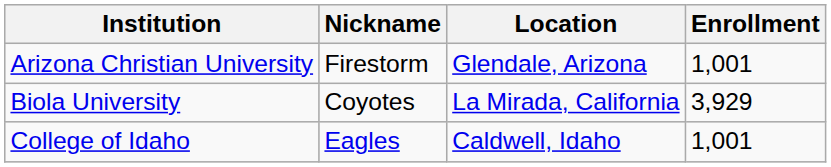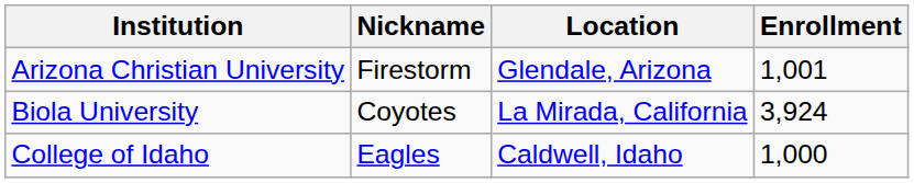Biola University | Enrollment: 3,929 -> 3,924
College of Idaho | Enrollment: 1,001 -> 1,000
